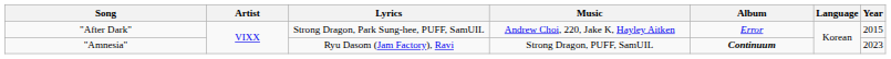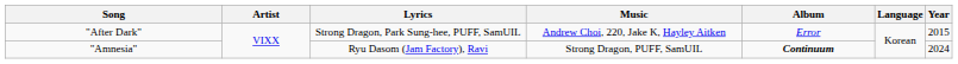"Amnesia" | Year: 2023 -> 2024
